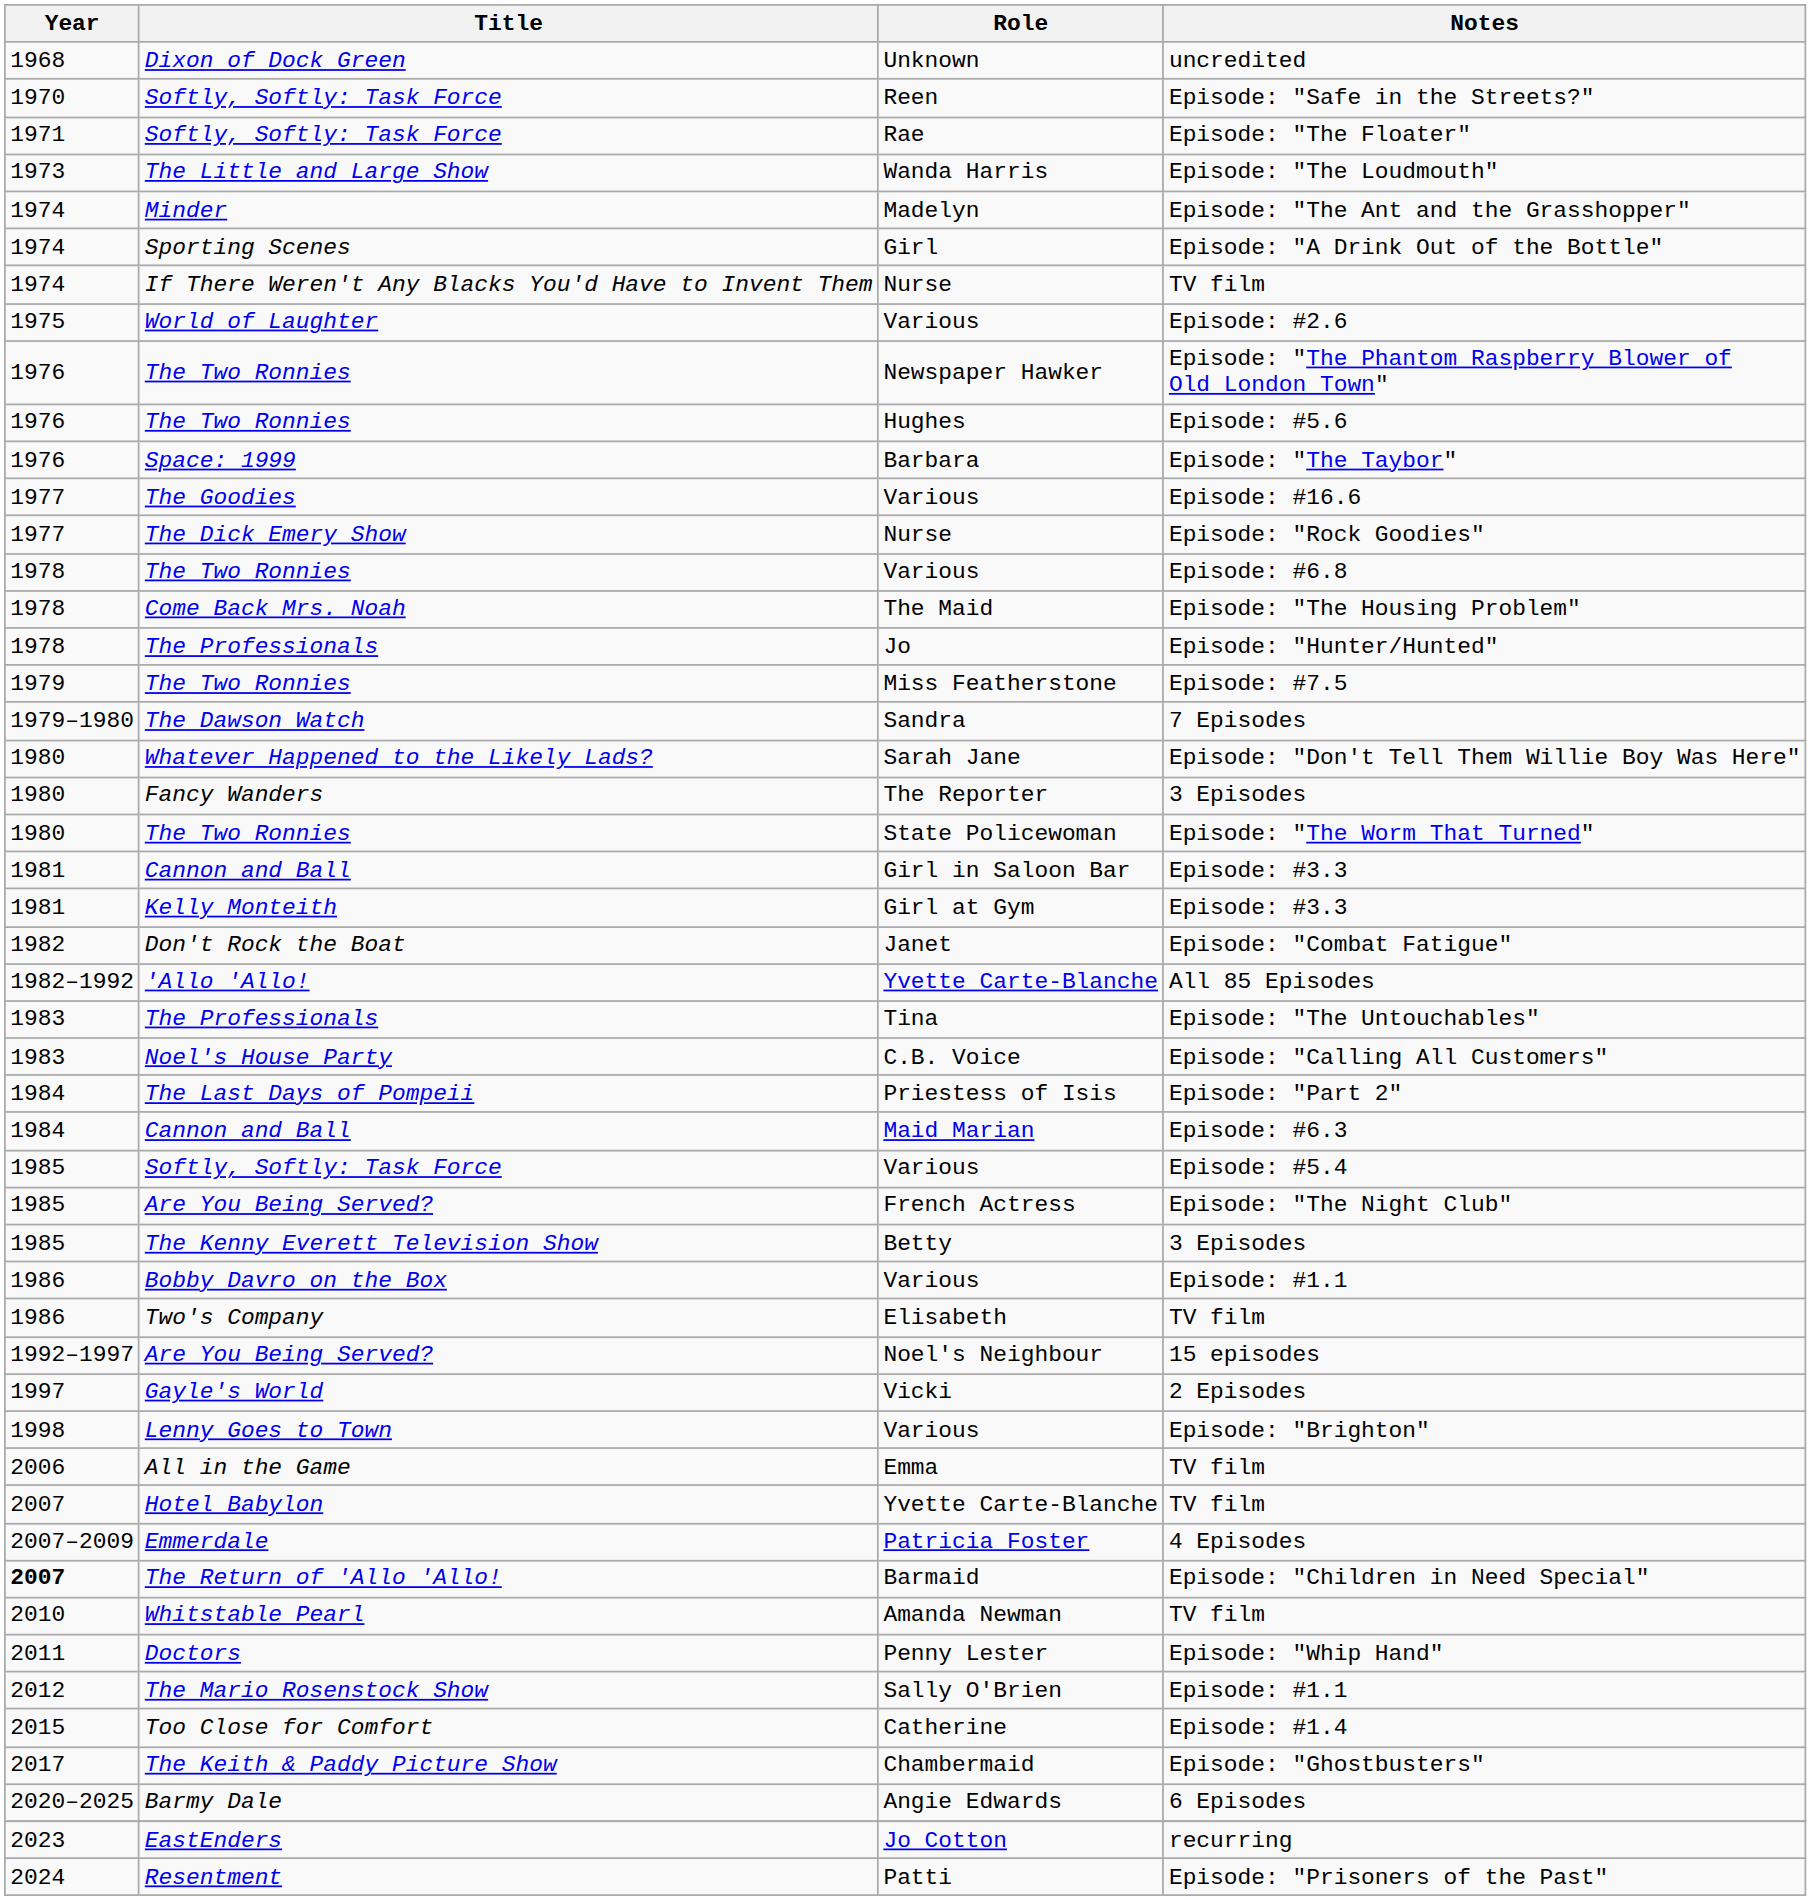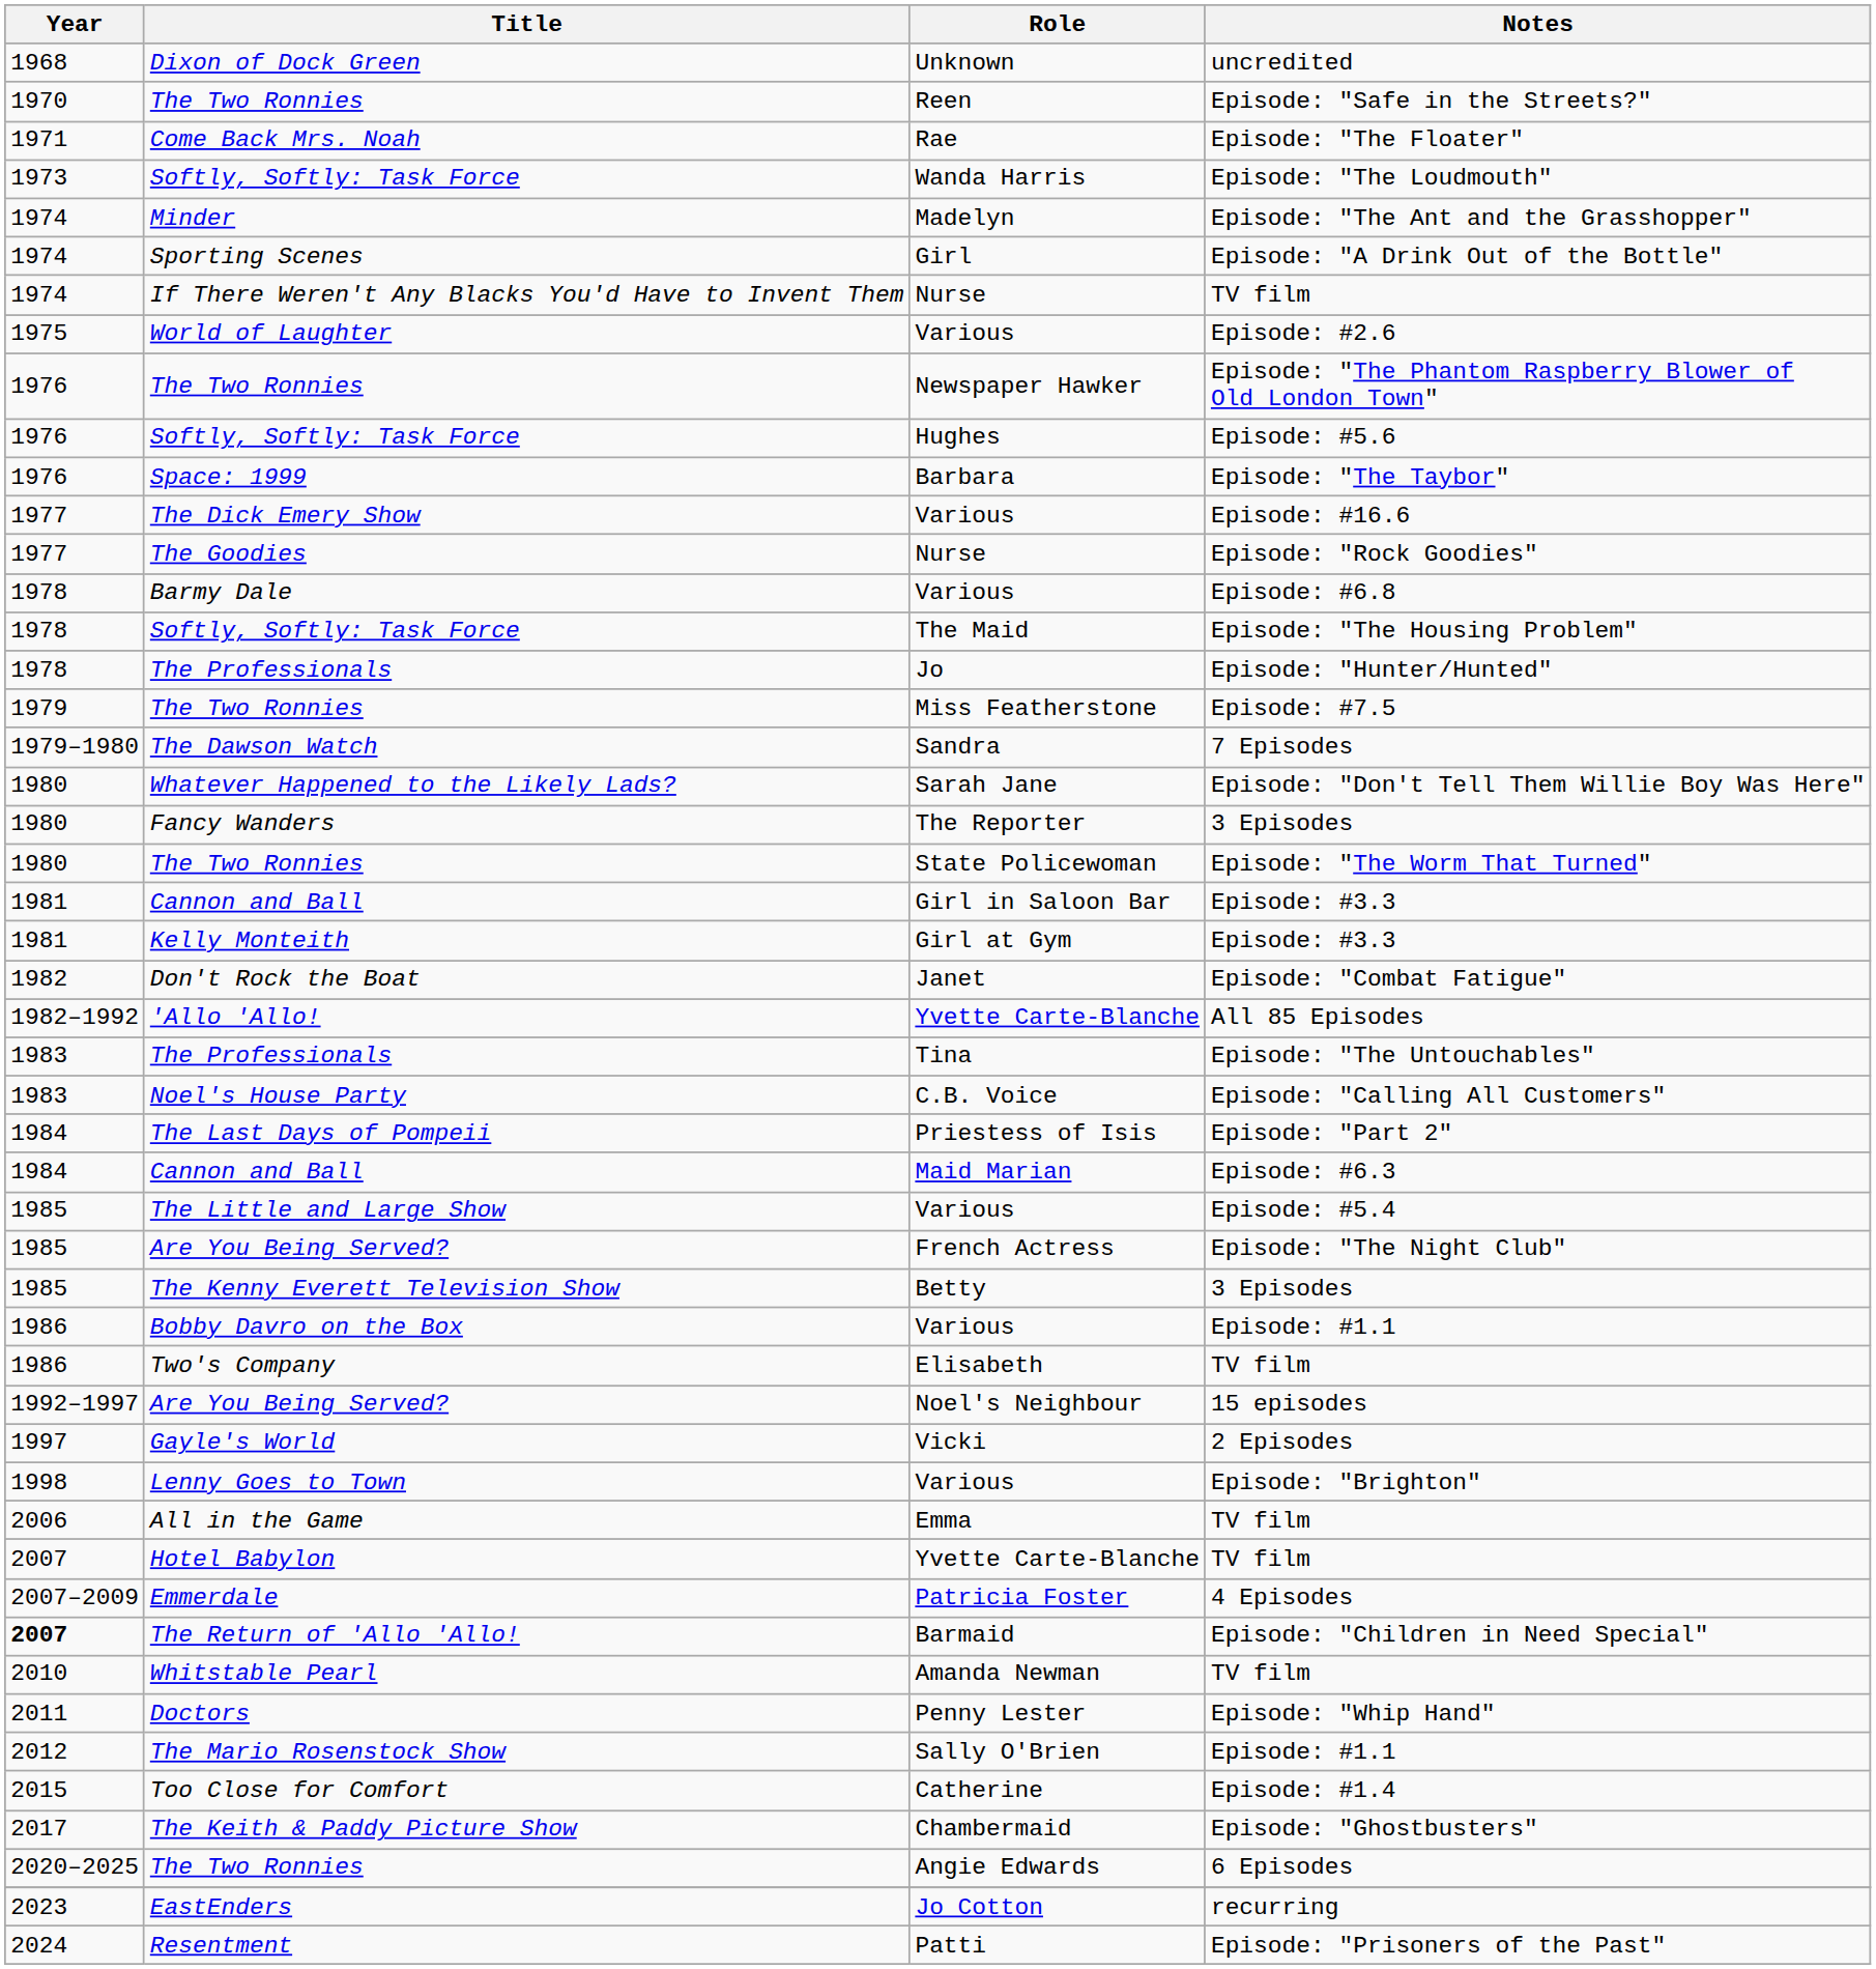Reen | Title: Softly, Softly: Task Force -> The Two Ronnies
Rae | Title: Softly, Softly: Task Force -> Come Back Mrs. Noah
Wanda Harris | Title: The Little and Large Show -> Softly, Softly: Task Force
Hughes | Title: The Two Ronnies -> Softly, Softly: Task Force
Various / Episode: #16.6 | Title: The Goodies -> The Dick Emery Show
Nurse / Episode: "Rock Goodies" | Title: The Dick Emery Show -> The Goodies
Various / Episode: #6.8 | Title: The Two Ronnies -> Barmy Dale
The Maid | Title: Come Back Mrs. Noah -> Softly, Softly: Task Force
Various / Episode: #5.4 | Title: Softly, Softly: Task Force -> The Little and Large Show
Angie Edwards | Title: Barmy Dale -> The Two Ronnies
